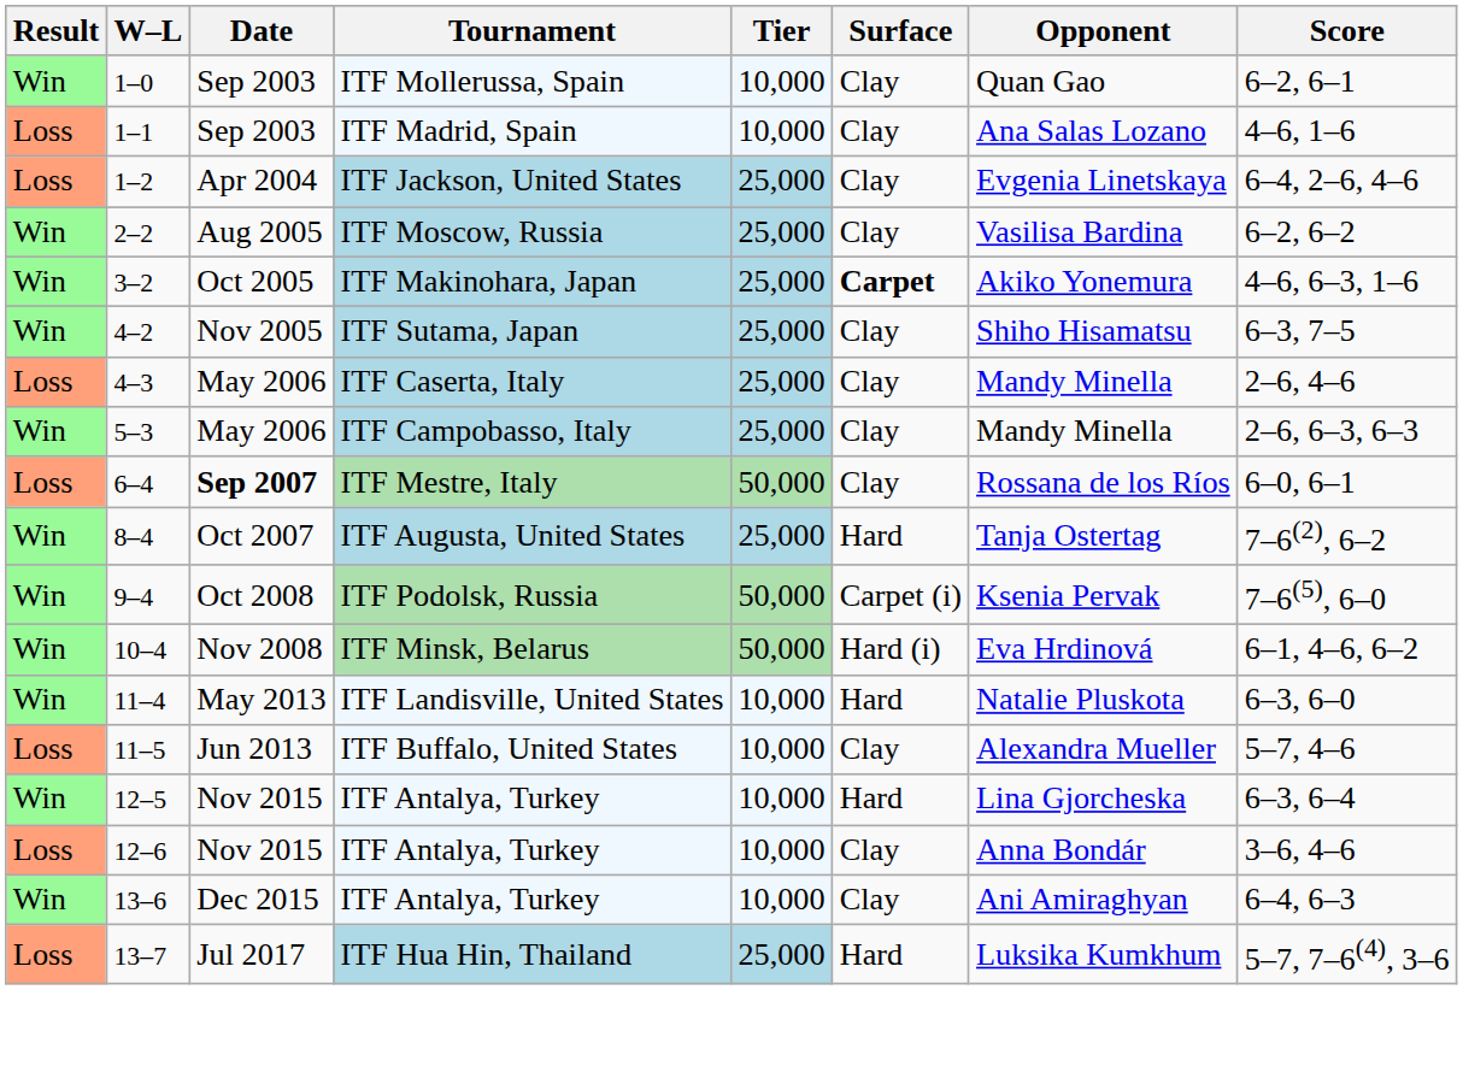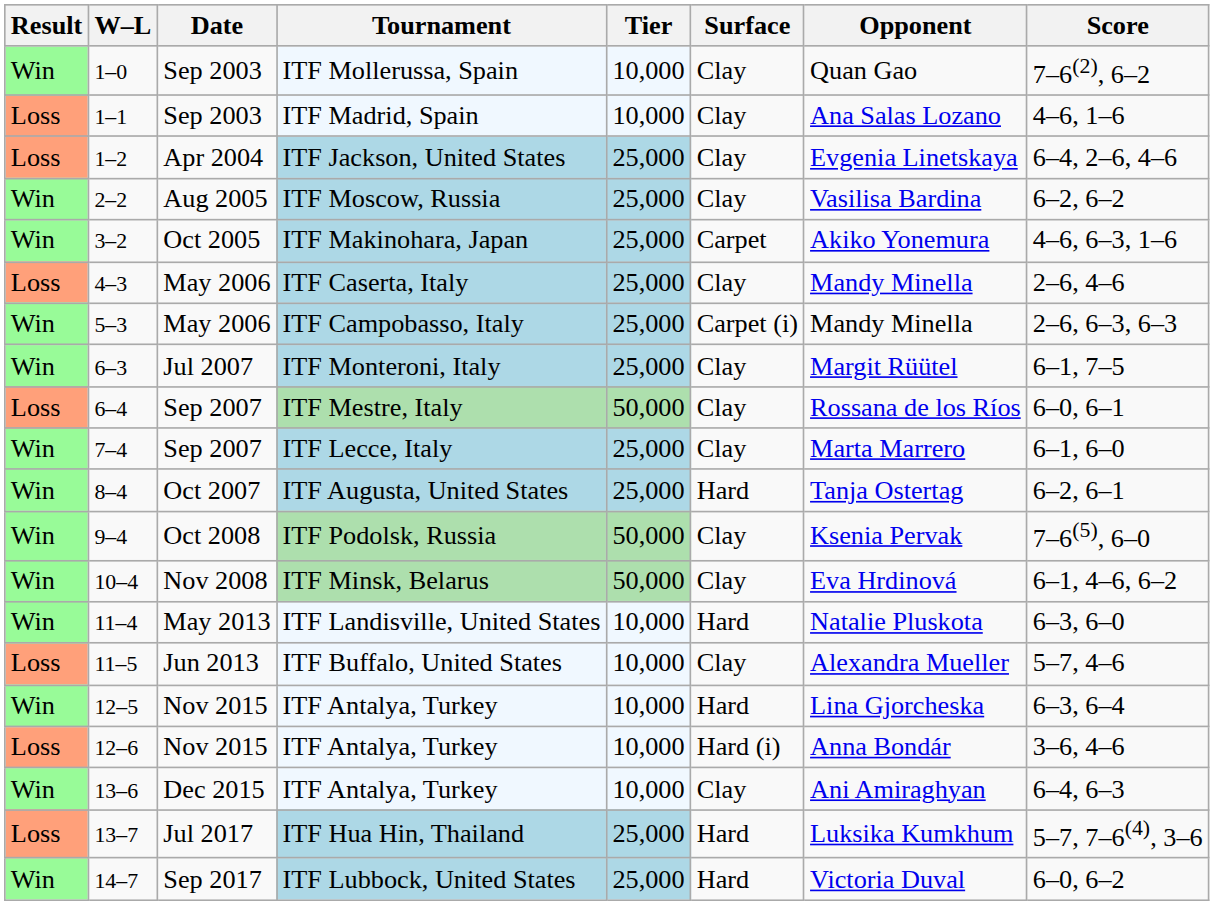ITF Mollerussa, Spain | Score: 6–2, 6–1 -> 7–6(2), 6–2
ITF Makinohara, Japan | Surface: bold -> normal
- row: Win | 4–2 | Nov 2005 | ITF Sutama, Japan | 25,000 | Clay | Shiho Hisamatsu | 6–3, 7–5
ITF Campobasso, Italy | Surface: Clay -> Carpet (i)
+ row: Win | 6–3 | Jul 2007 | ITF Monteroni, Italy | 25,000 | Clay | Margit Rüütel | 6–1, 7–5
ITF Mestre, Italy | Date: bold -> normal
+ row: Win | 7–4 | Sep 2007 | ITF Lecce, Italy | 25,000 | Clay | Marta Marrero | 6–1, 6–0
ITF Augusta, United States | Score: 7–6(2), 6–2 -> 6–2, 6–1
ITF Podolsk, Russia | Surface: Carpet (i) -> Clay
ITF Minsk, Belarus | Surface: Hard (i) -> Clay
12–6 / ITF Antalya, Turkey | Surface: Clay -> Hard (i)
+ row: Win | 14–7 | Sep 2017 | ITF Lubbock, United States | 25,000 | Hard | Victoria Duval | 6–0, 6–2
